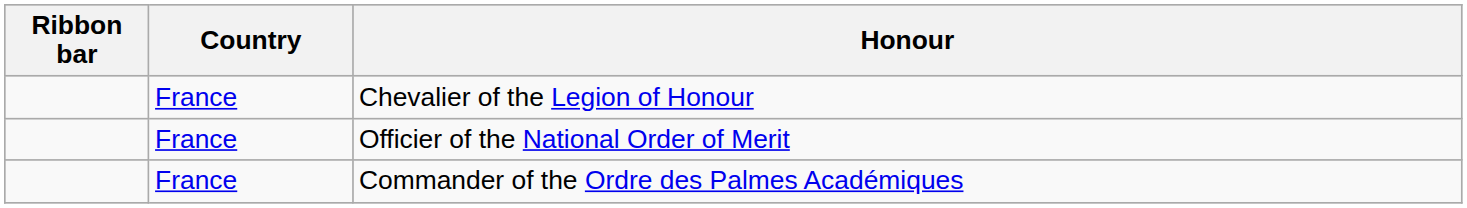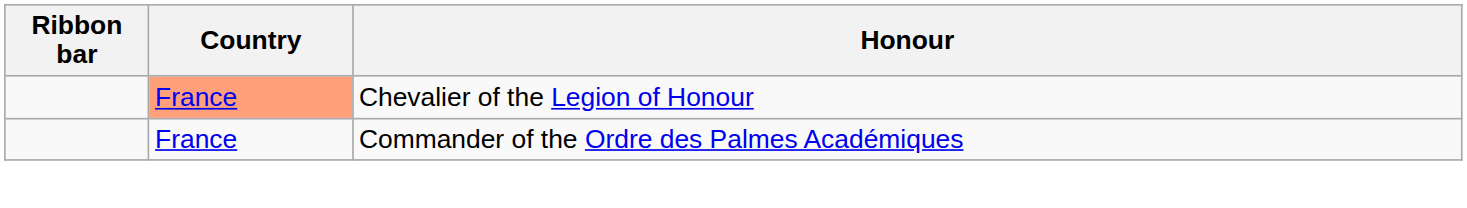Chevalier of the Legion of Honour | Country: no background -> lightsalmon background
- row: France | Officier of the National Order of Merit
